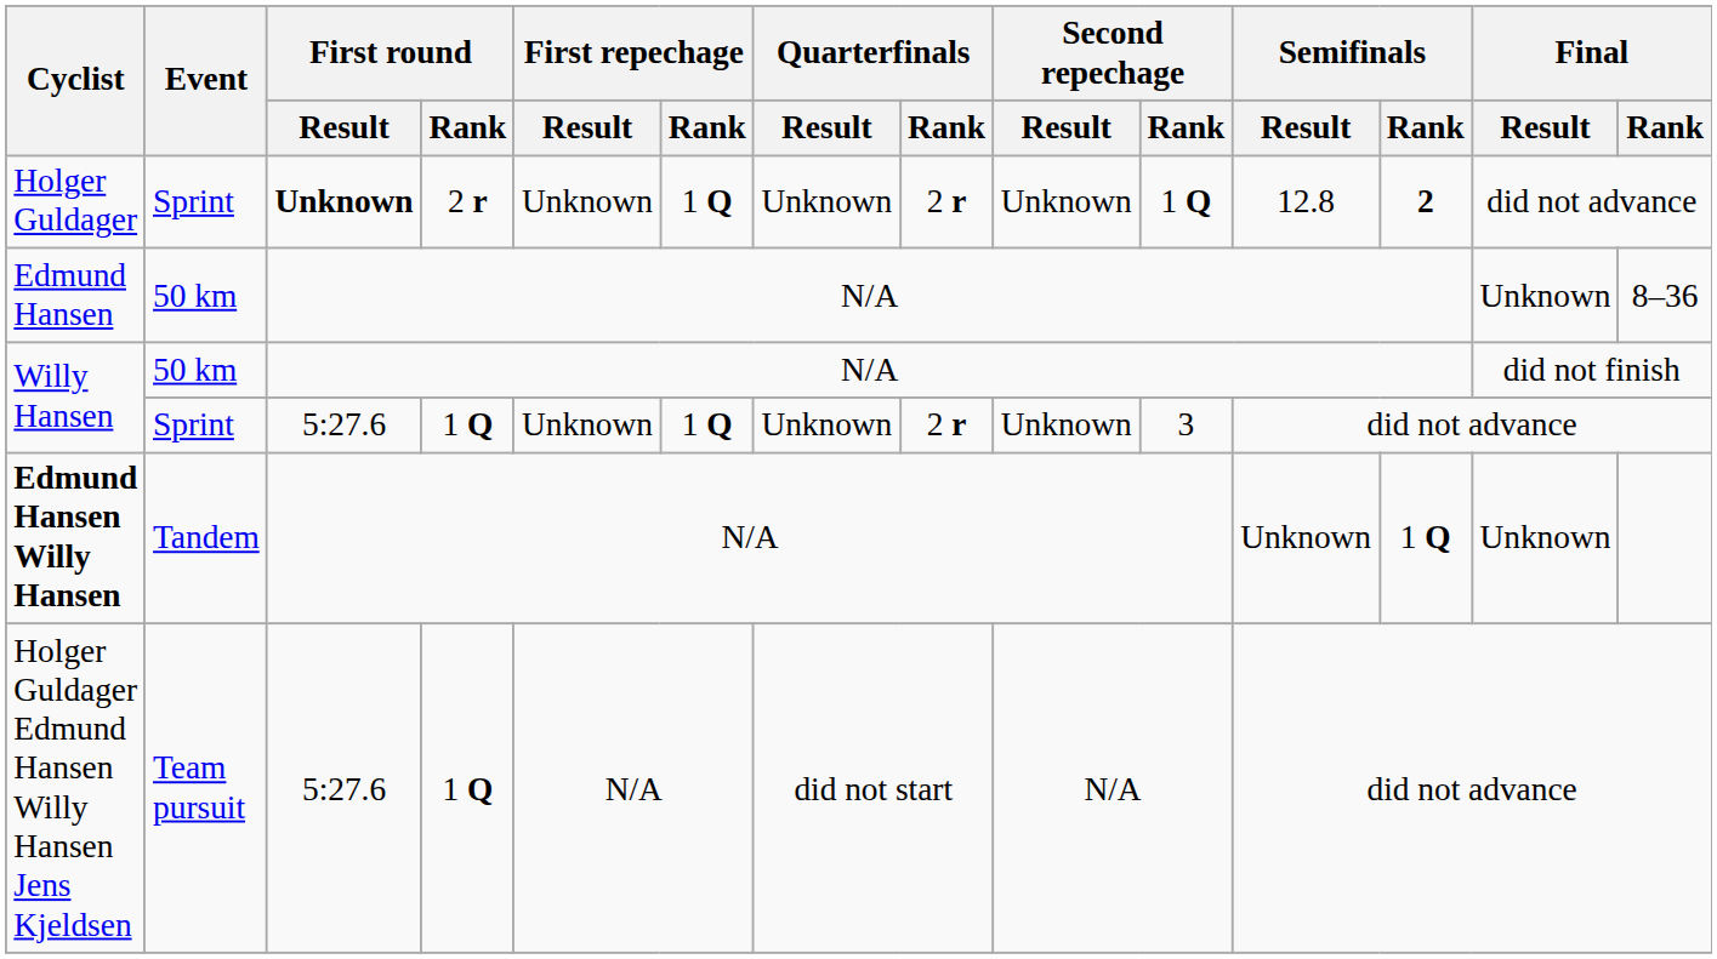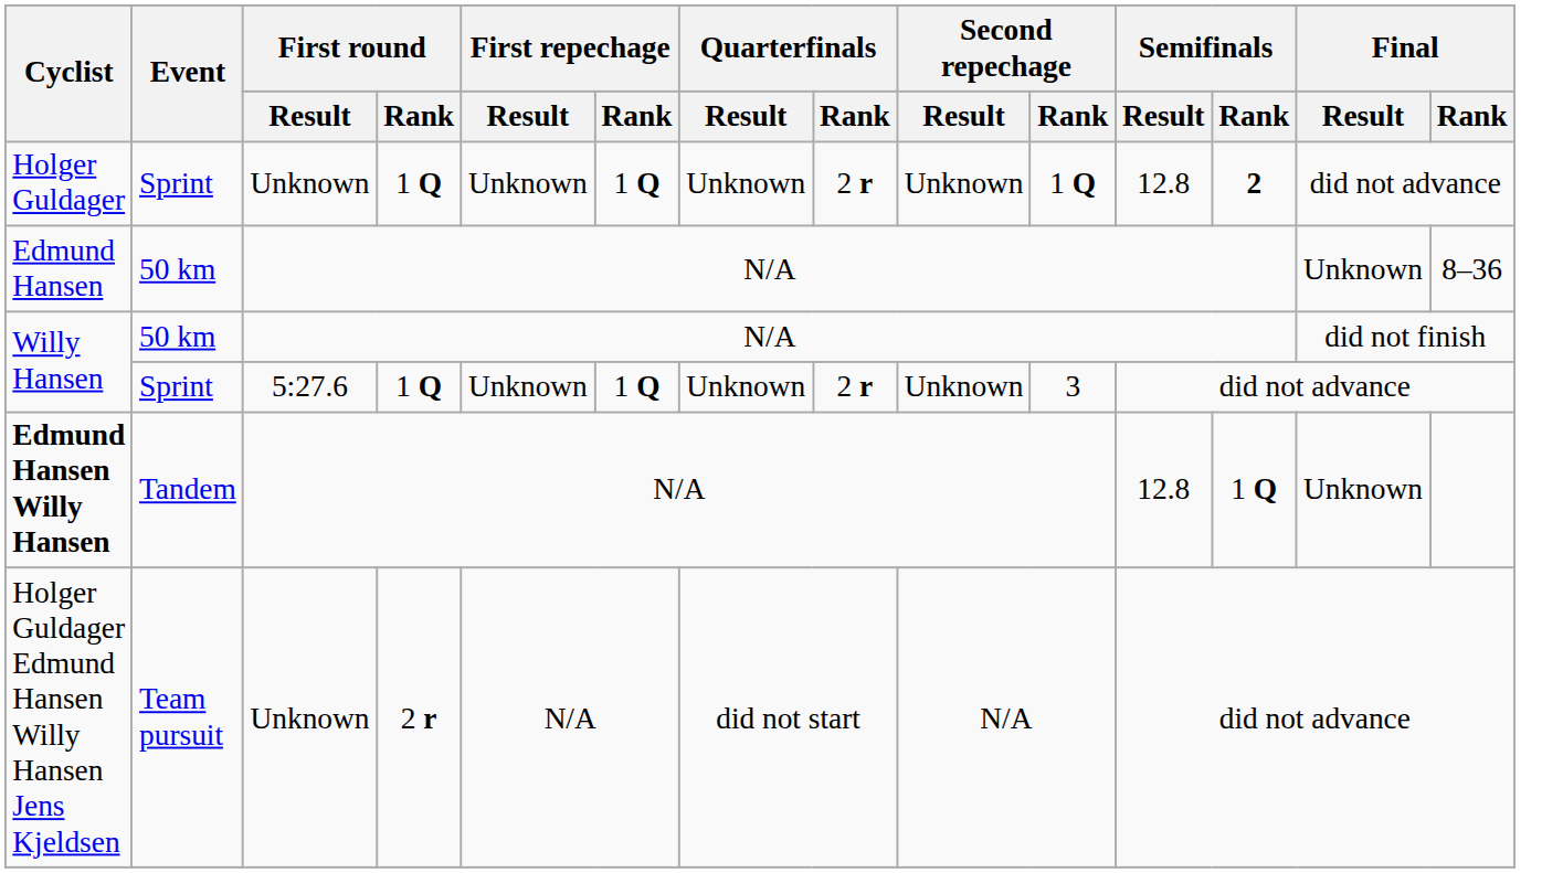Holger Guldager | First round / Result: bold -> normal
Holger Guldager | First round / Rank: 2 r -> 1 Q
Edmund Hansen Willy Hansen | Semifinals / Result: Unknown -> 12.8
Holger Guldager Edmund Hansen Willy Hansen Jens Kjeldsen | First round / Result: 5:27.6 -> Unknown
Holger Guldager Edmund Hansen Willy Hansen Jens Kjeldsen | First round / Rank: 1 Q -> 2 r
